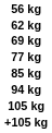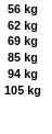- row: 77 kg
- row: +105 kg
